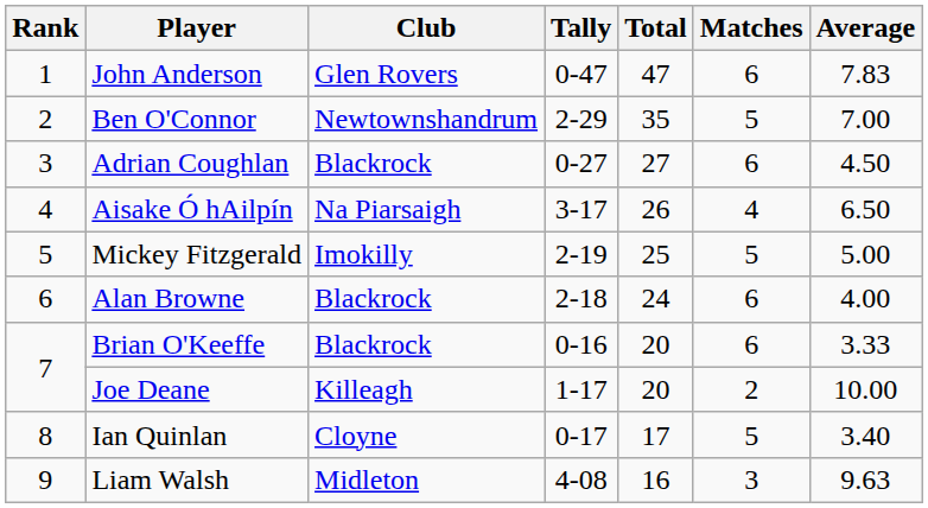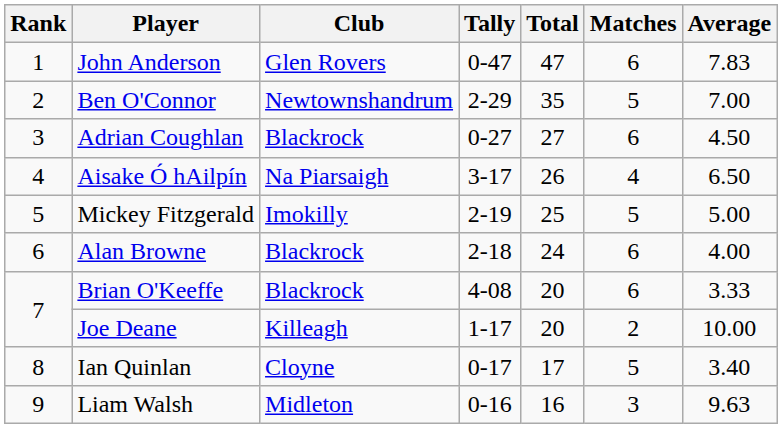Brian O'Keeffe | Tally: 0-16 -> 4-08
Liam Walsh | Tally: 4-08 -> 0-16
